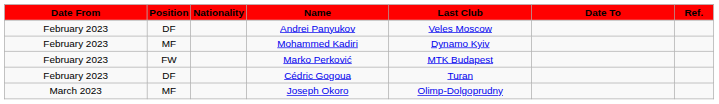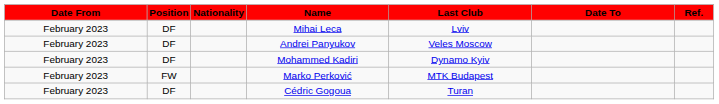+ row: February 2023 | DF | Mihai Leca | Lviv
Mohammed Kadiri | Position: MF -> DF
- row: March 2023 | MF | Joseph Okoro | Olimp-Dolgoprudny
